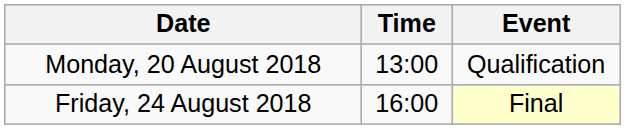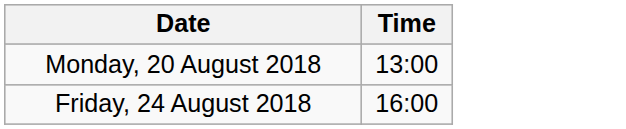- column: Event | Qualification | Final
